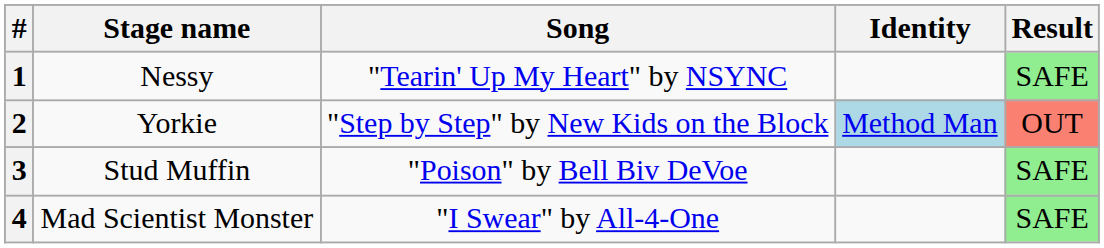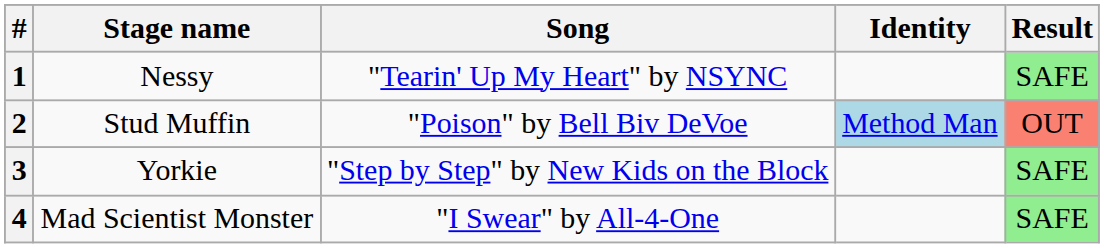2 | Stage name: Yorkie -> Stud Muffin
2 | Song: "Step by Step" by New Kids on the Block -> "Poison" by Bell Biv DeVoe
3 | Stage name: Stud Muffin -> Yorkie
3 | Song: "Poison" by Bell Biv DeVoe -> "Step by Step" by New Kids on the Block
